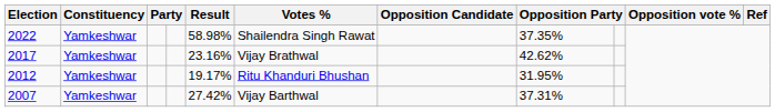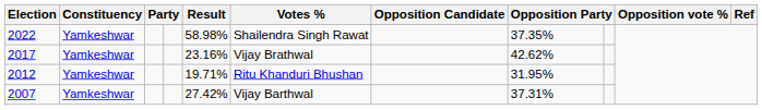2012 | Result: 19.17% -> 19.71%
